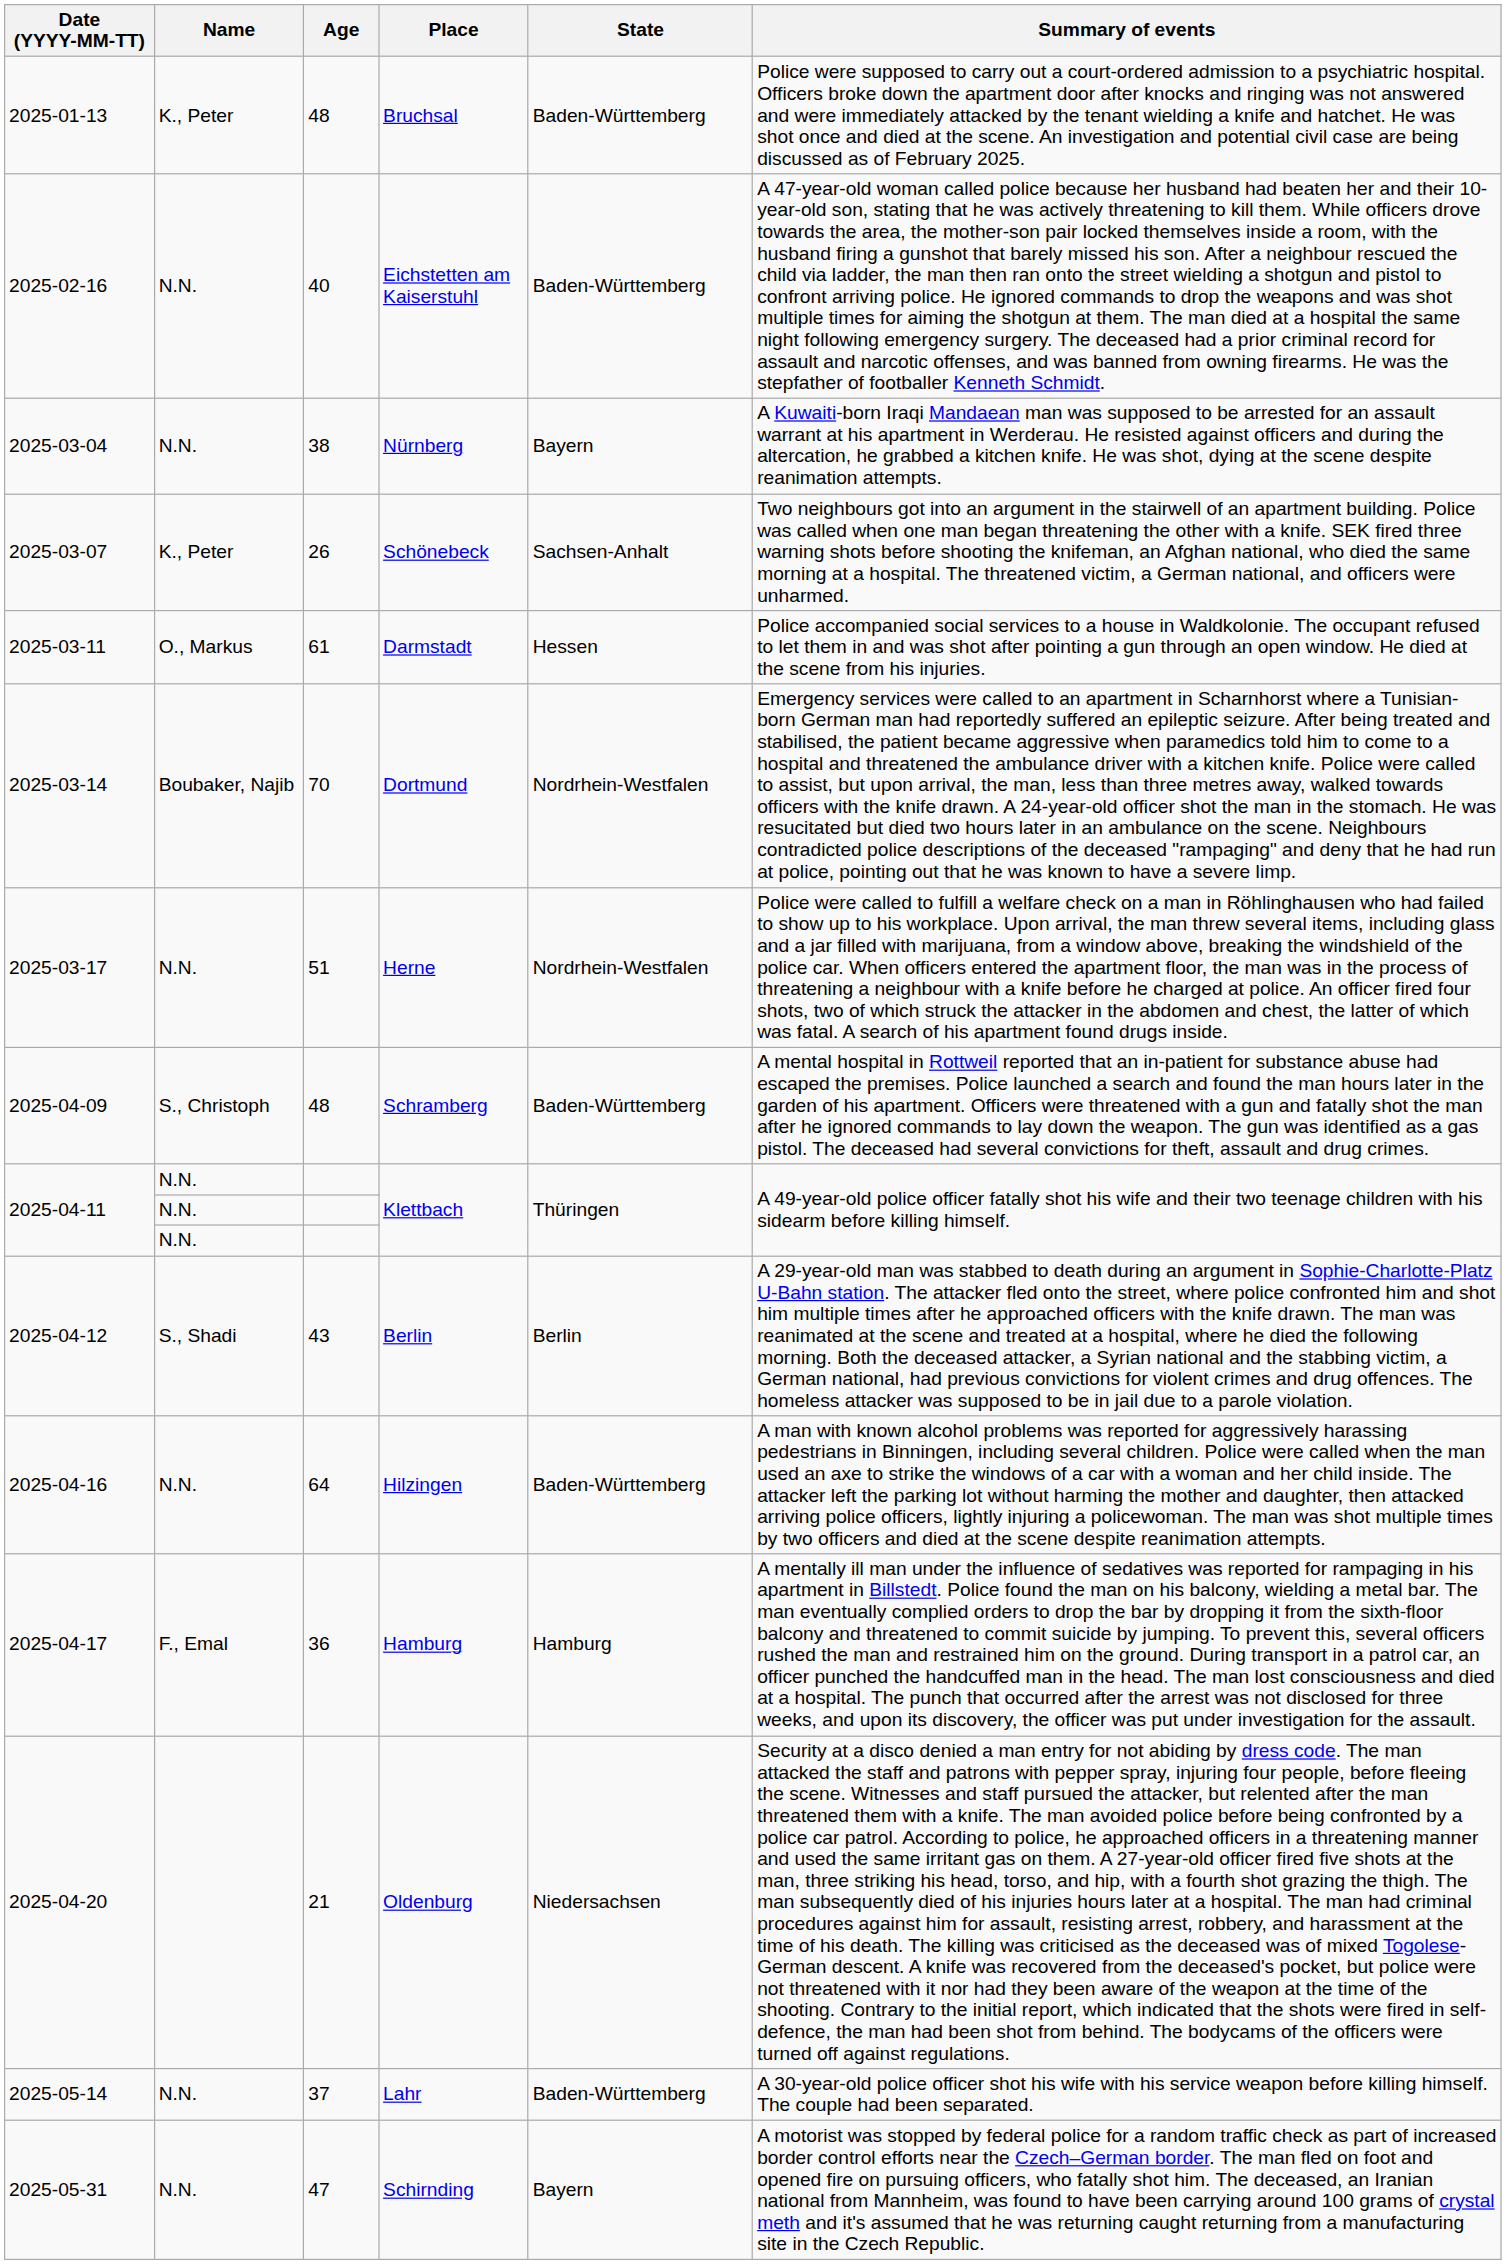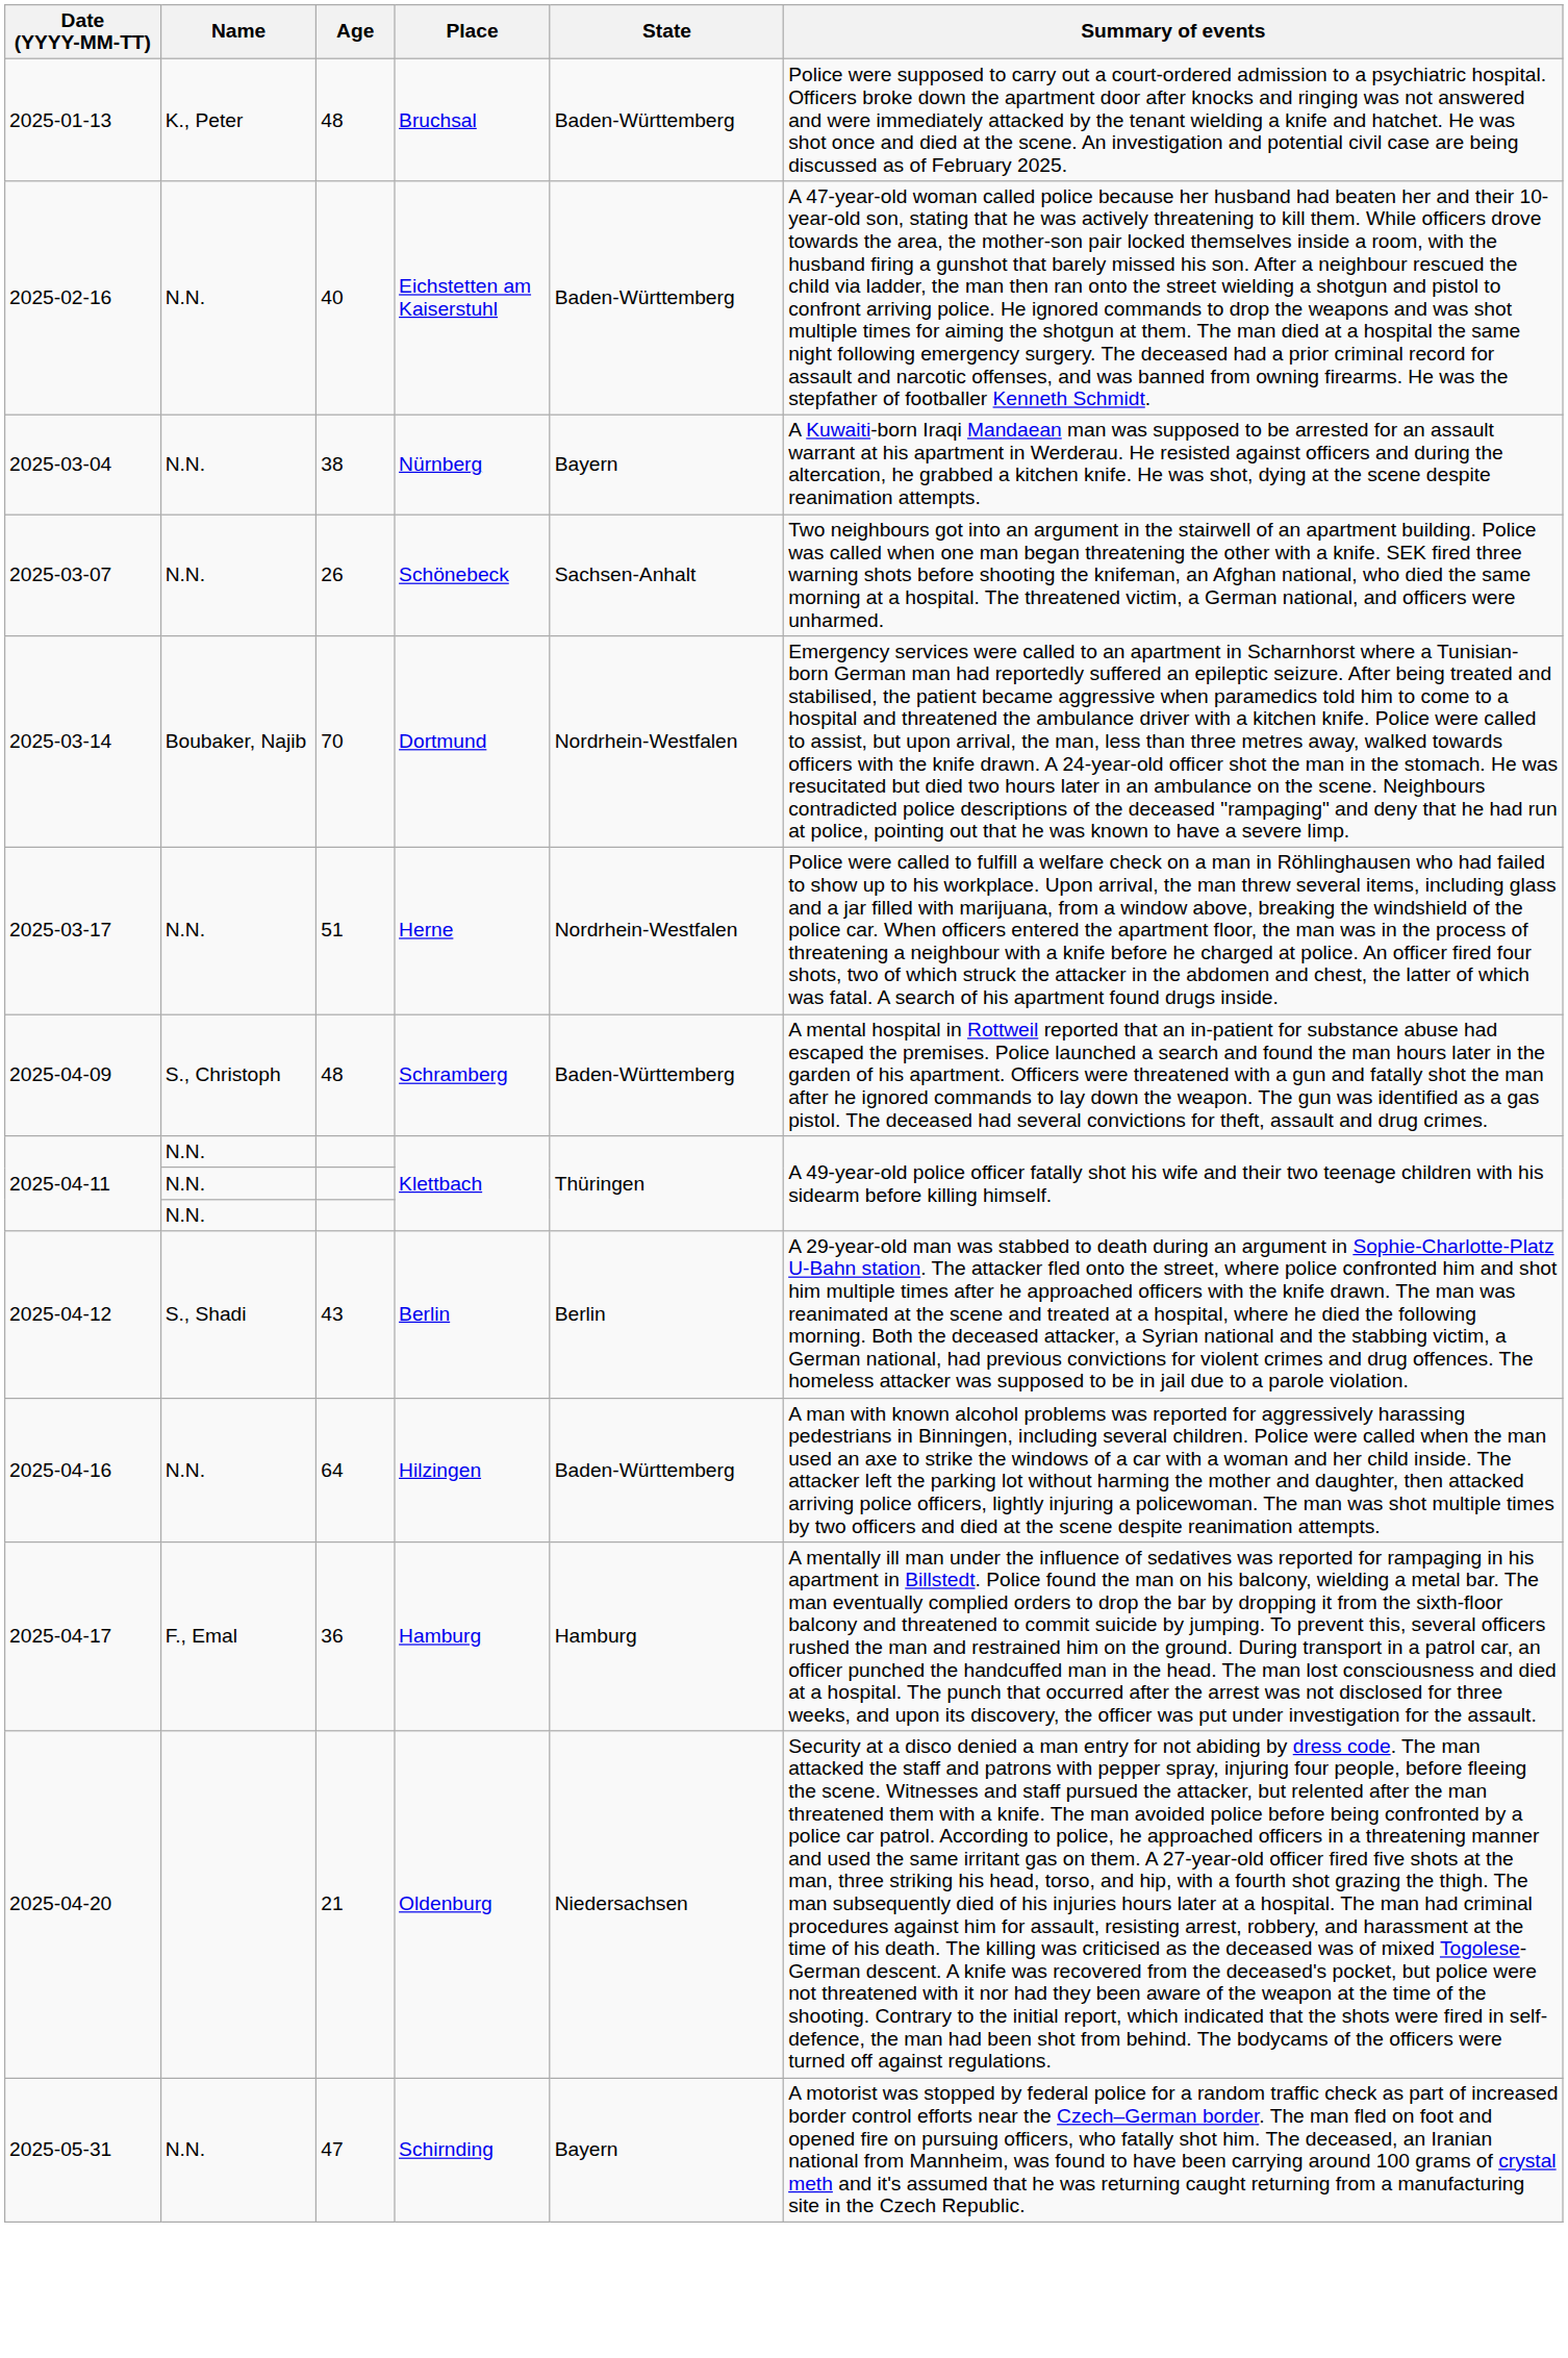2025-03-07 | Name: K., Peter -> N.N.
- row: 2025-03-11 | O., Markus | 61 | Darmstadt | Hessen | Police accompanied social services to a house in Waldkolonie. The occupant refused to let them in and was shot after pointing a gun through an open window. He died at the scene from his injuries.
- row: 2025-05-14 | N.N. | 37 | Lahr | Baden-Württemberg | A 30-year-old police officer shot his wife with his service weapon before killing himself. The couple had been separated.
